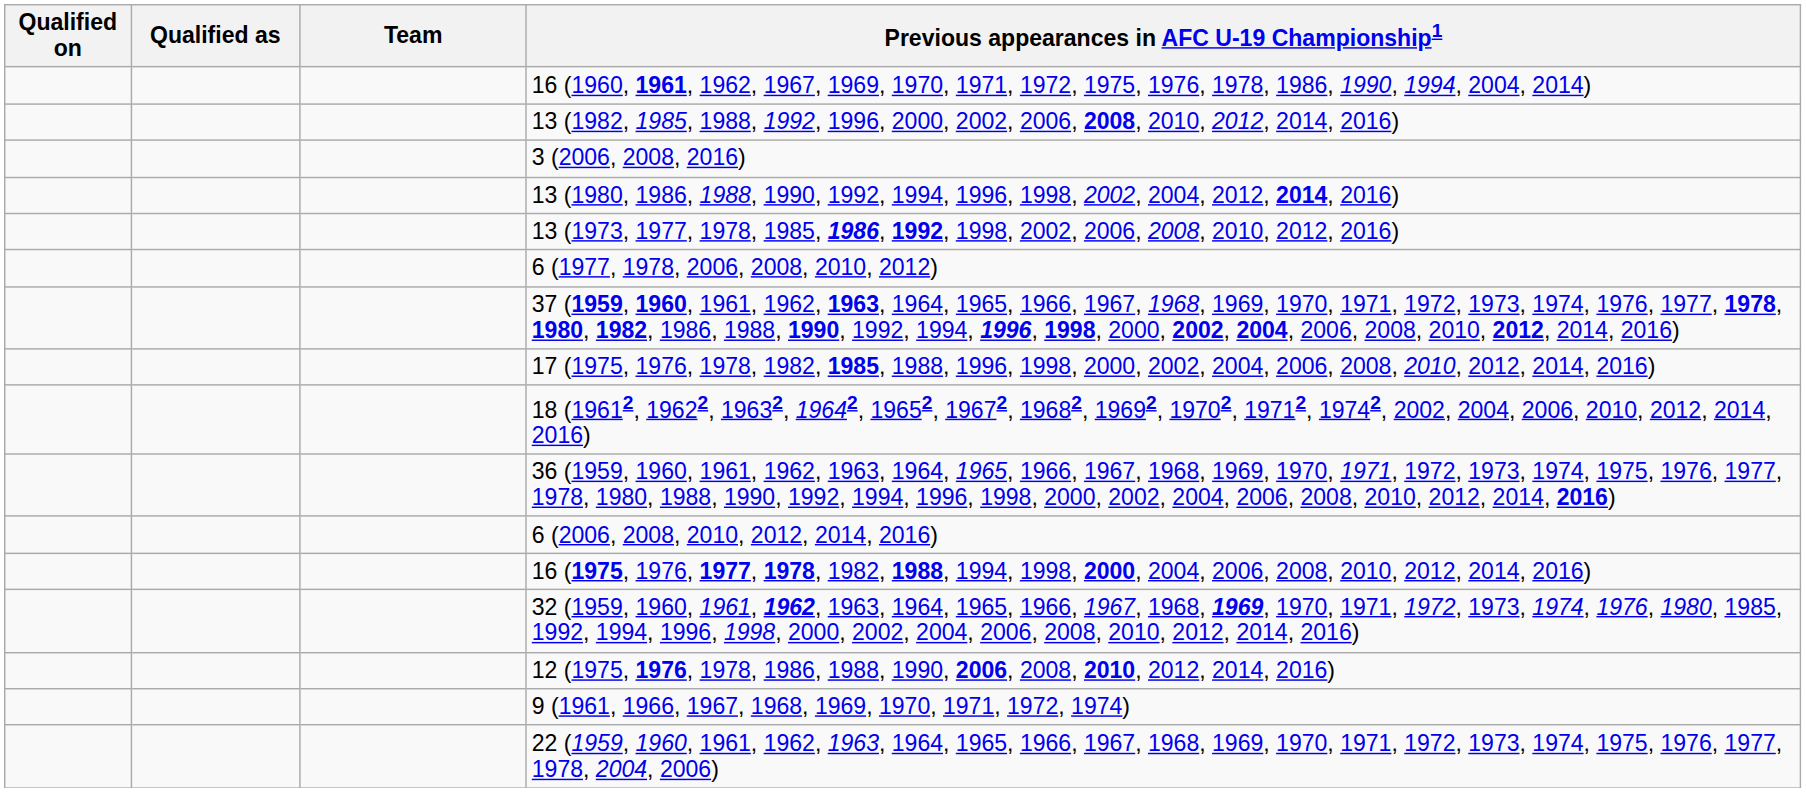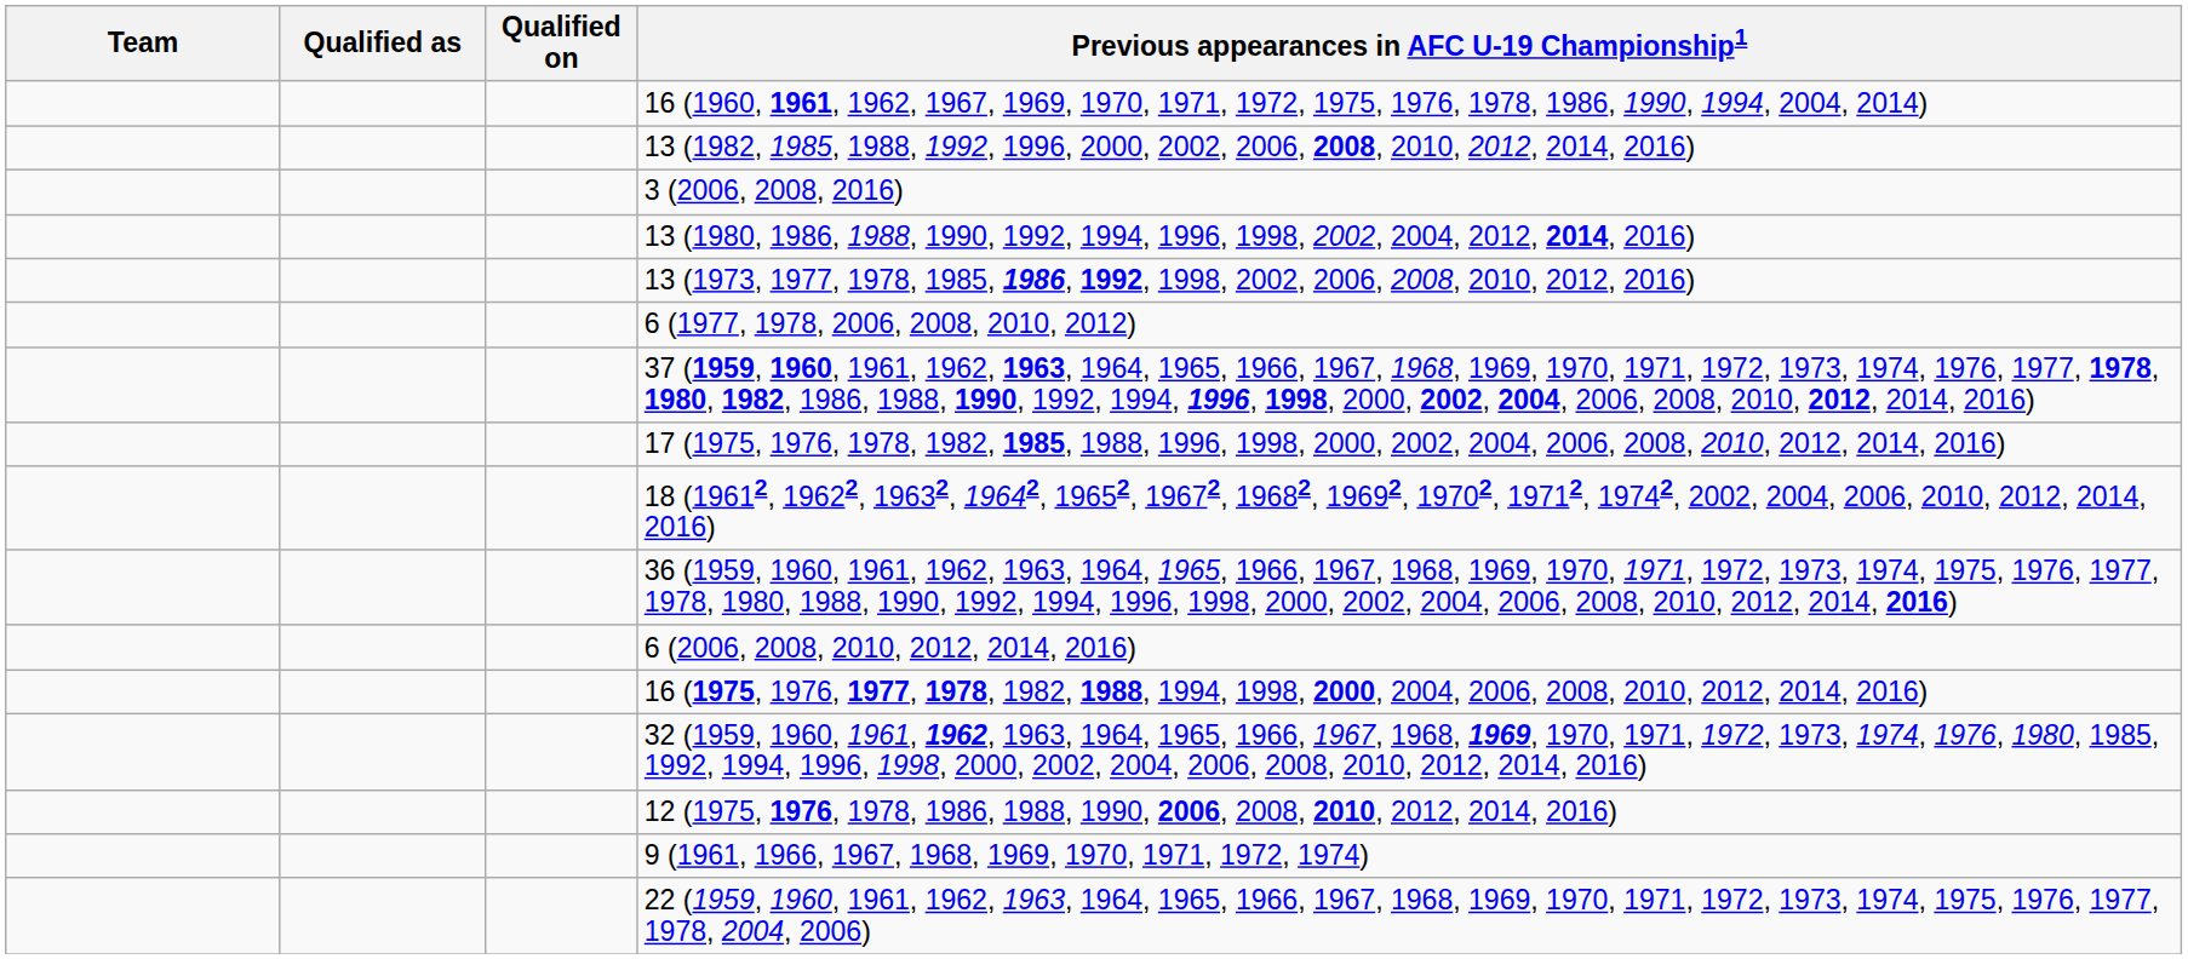columns swapped: Team <-> Qualified on
